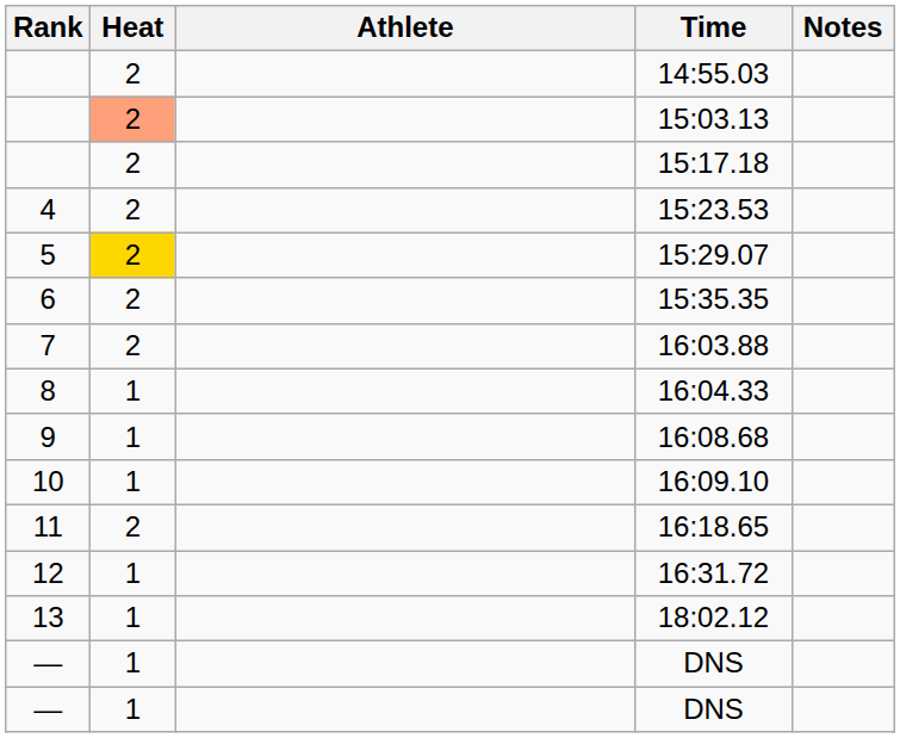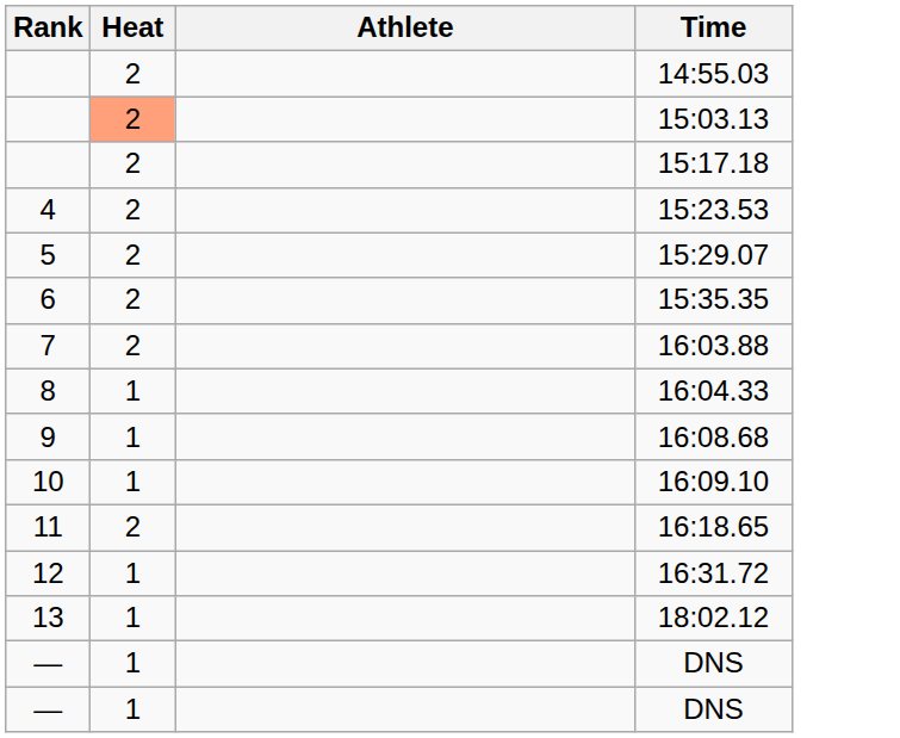- column: Notes
15:29.07 | Heat: gold background -> no background
